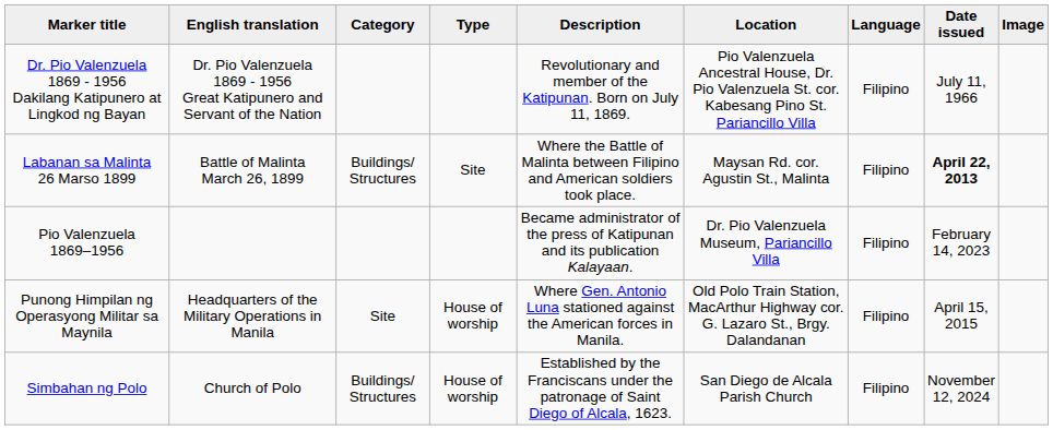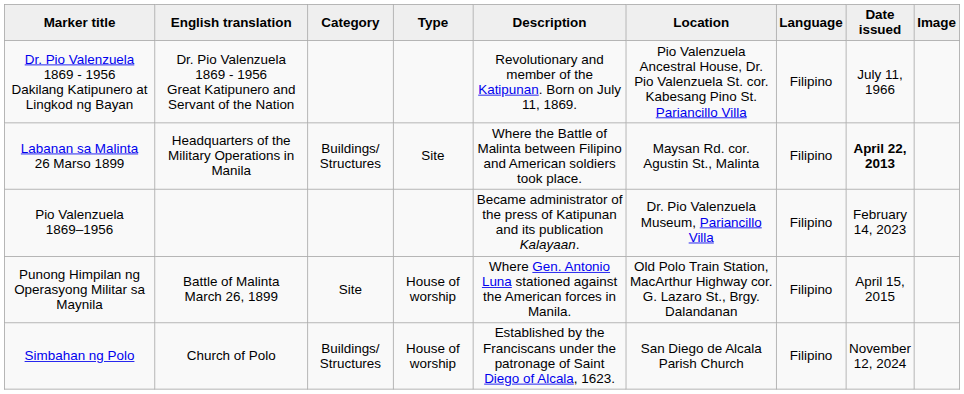Labanan sa Malinta 26 Marso 1899 | English translation: Battle of Malinta March 26, 1899 -> Headquarters of the Military Operations in Manila
Punong Himpilan ng Operasyong Militar sa Maynila | English translation: Headquarters of the Military Operations in Manila -> Battle of Malinta March 26, 1899
